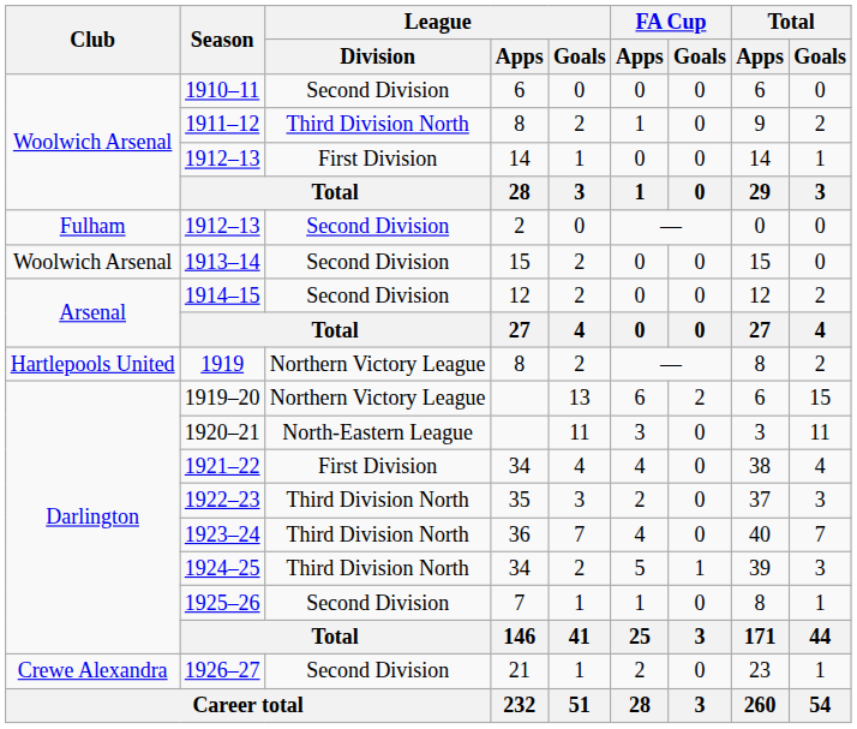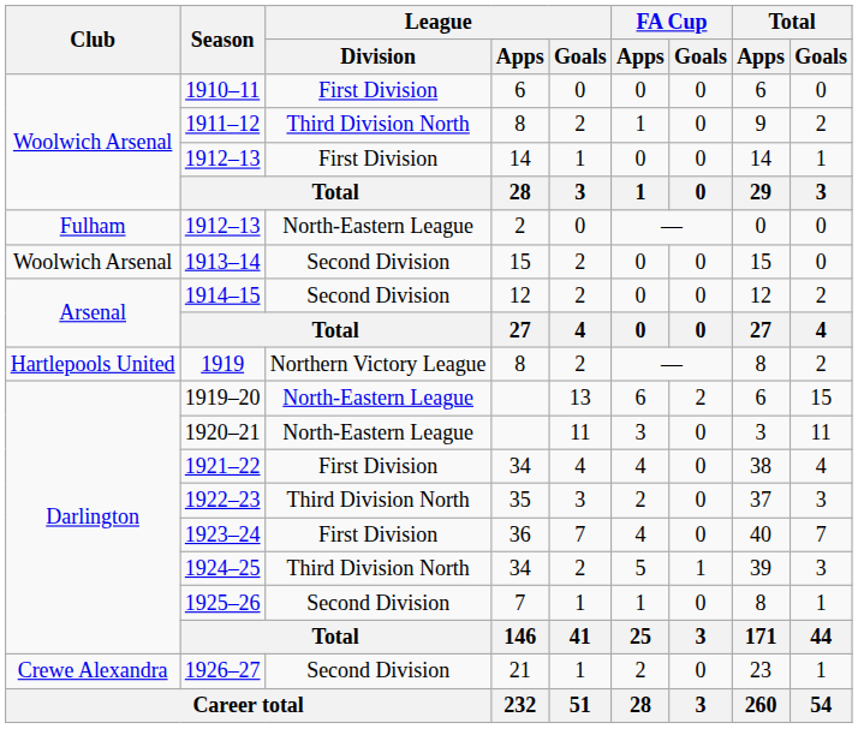1910–11 | League / Division: Second Division -> First Division
1912–13 / 2 | League / Division: Second Division -> North-Eastern League
1919–20 | League / Division: Northern Victory League -> North-Eastern League
1923–24 | League / Division: Third Division North -> First Division
